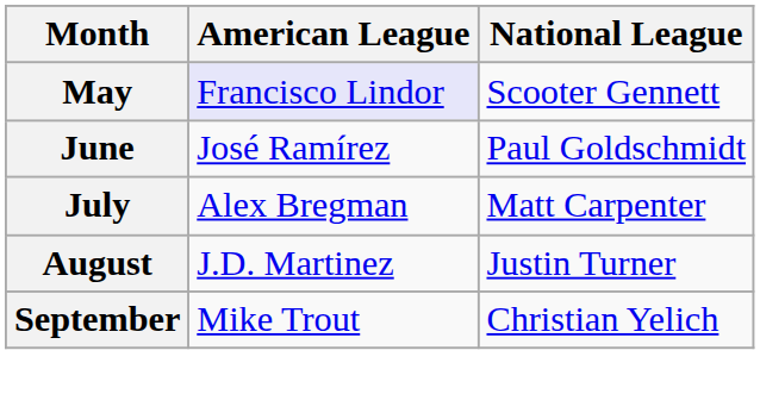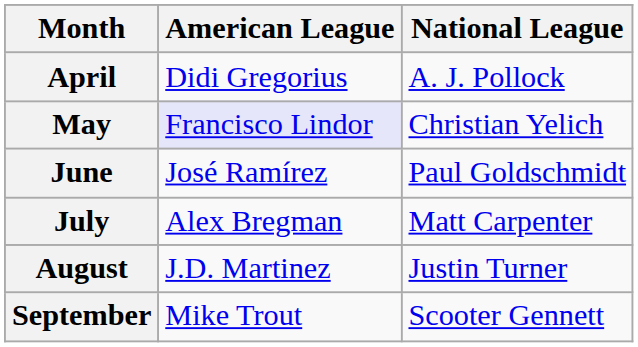+ row: April | Didi Gregorius | A. J. Pollock
May | National League: Scooter Gennett -> Christian Yelich
September | National League: Christian Yelich -> Scooter Gennett
